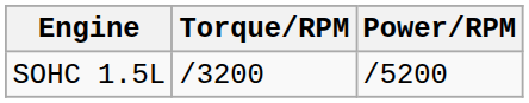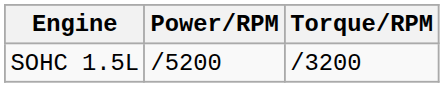columns swapped: Power/RPM <-> Torque/RPM
